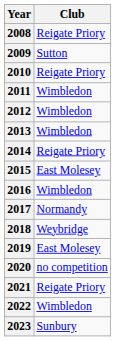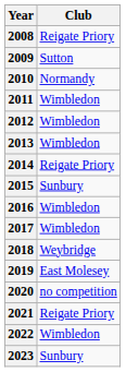2010 | Club: Reigate Priory -> Normandy
2015 | Club: East Molesey -> Sunbury
2017 | Club: Normandy -> Wimbledon
